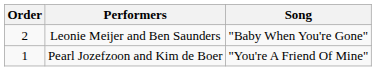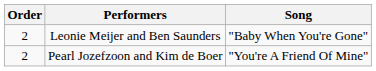Pearl Jozefzoon and Kim de Boer | Order: 1 -> 2
